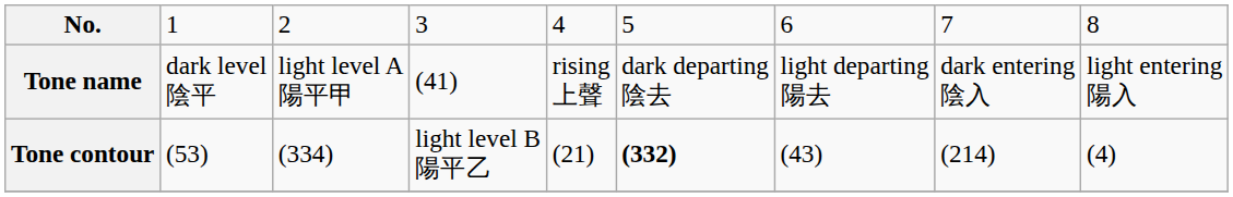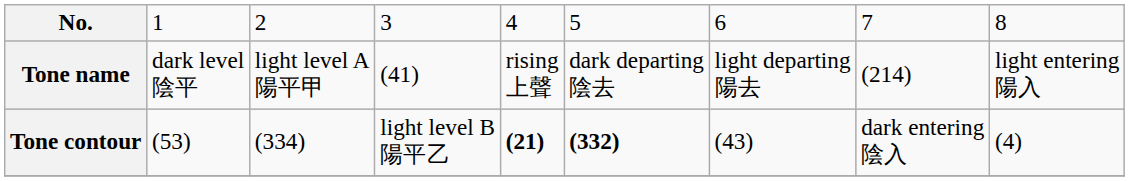Tone name | column 8: dark entering 陰入 -> (214)
Tone contour | column 5: normal -> bold
Tone contour | column 8: (214) -> dark entering 陰入
